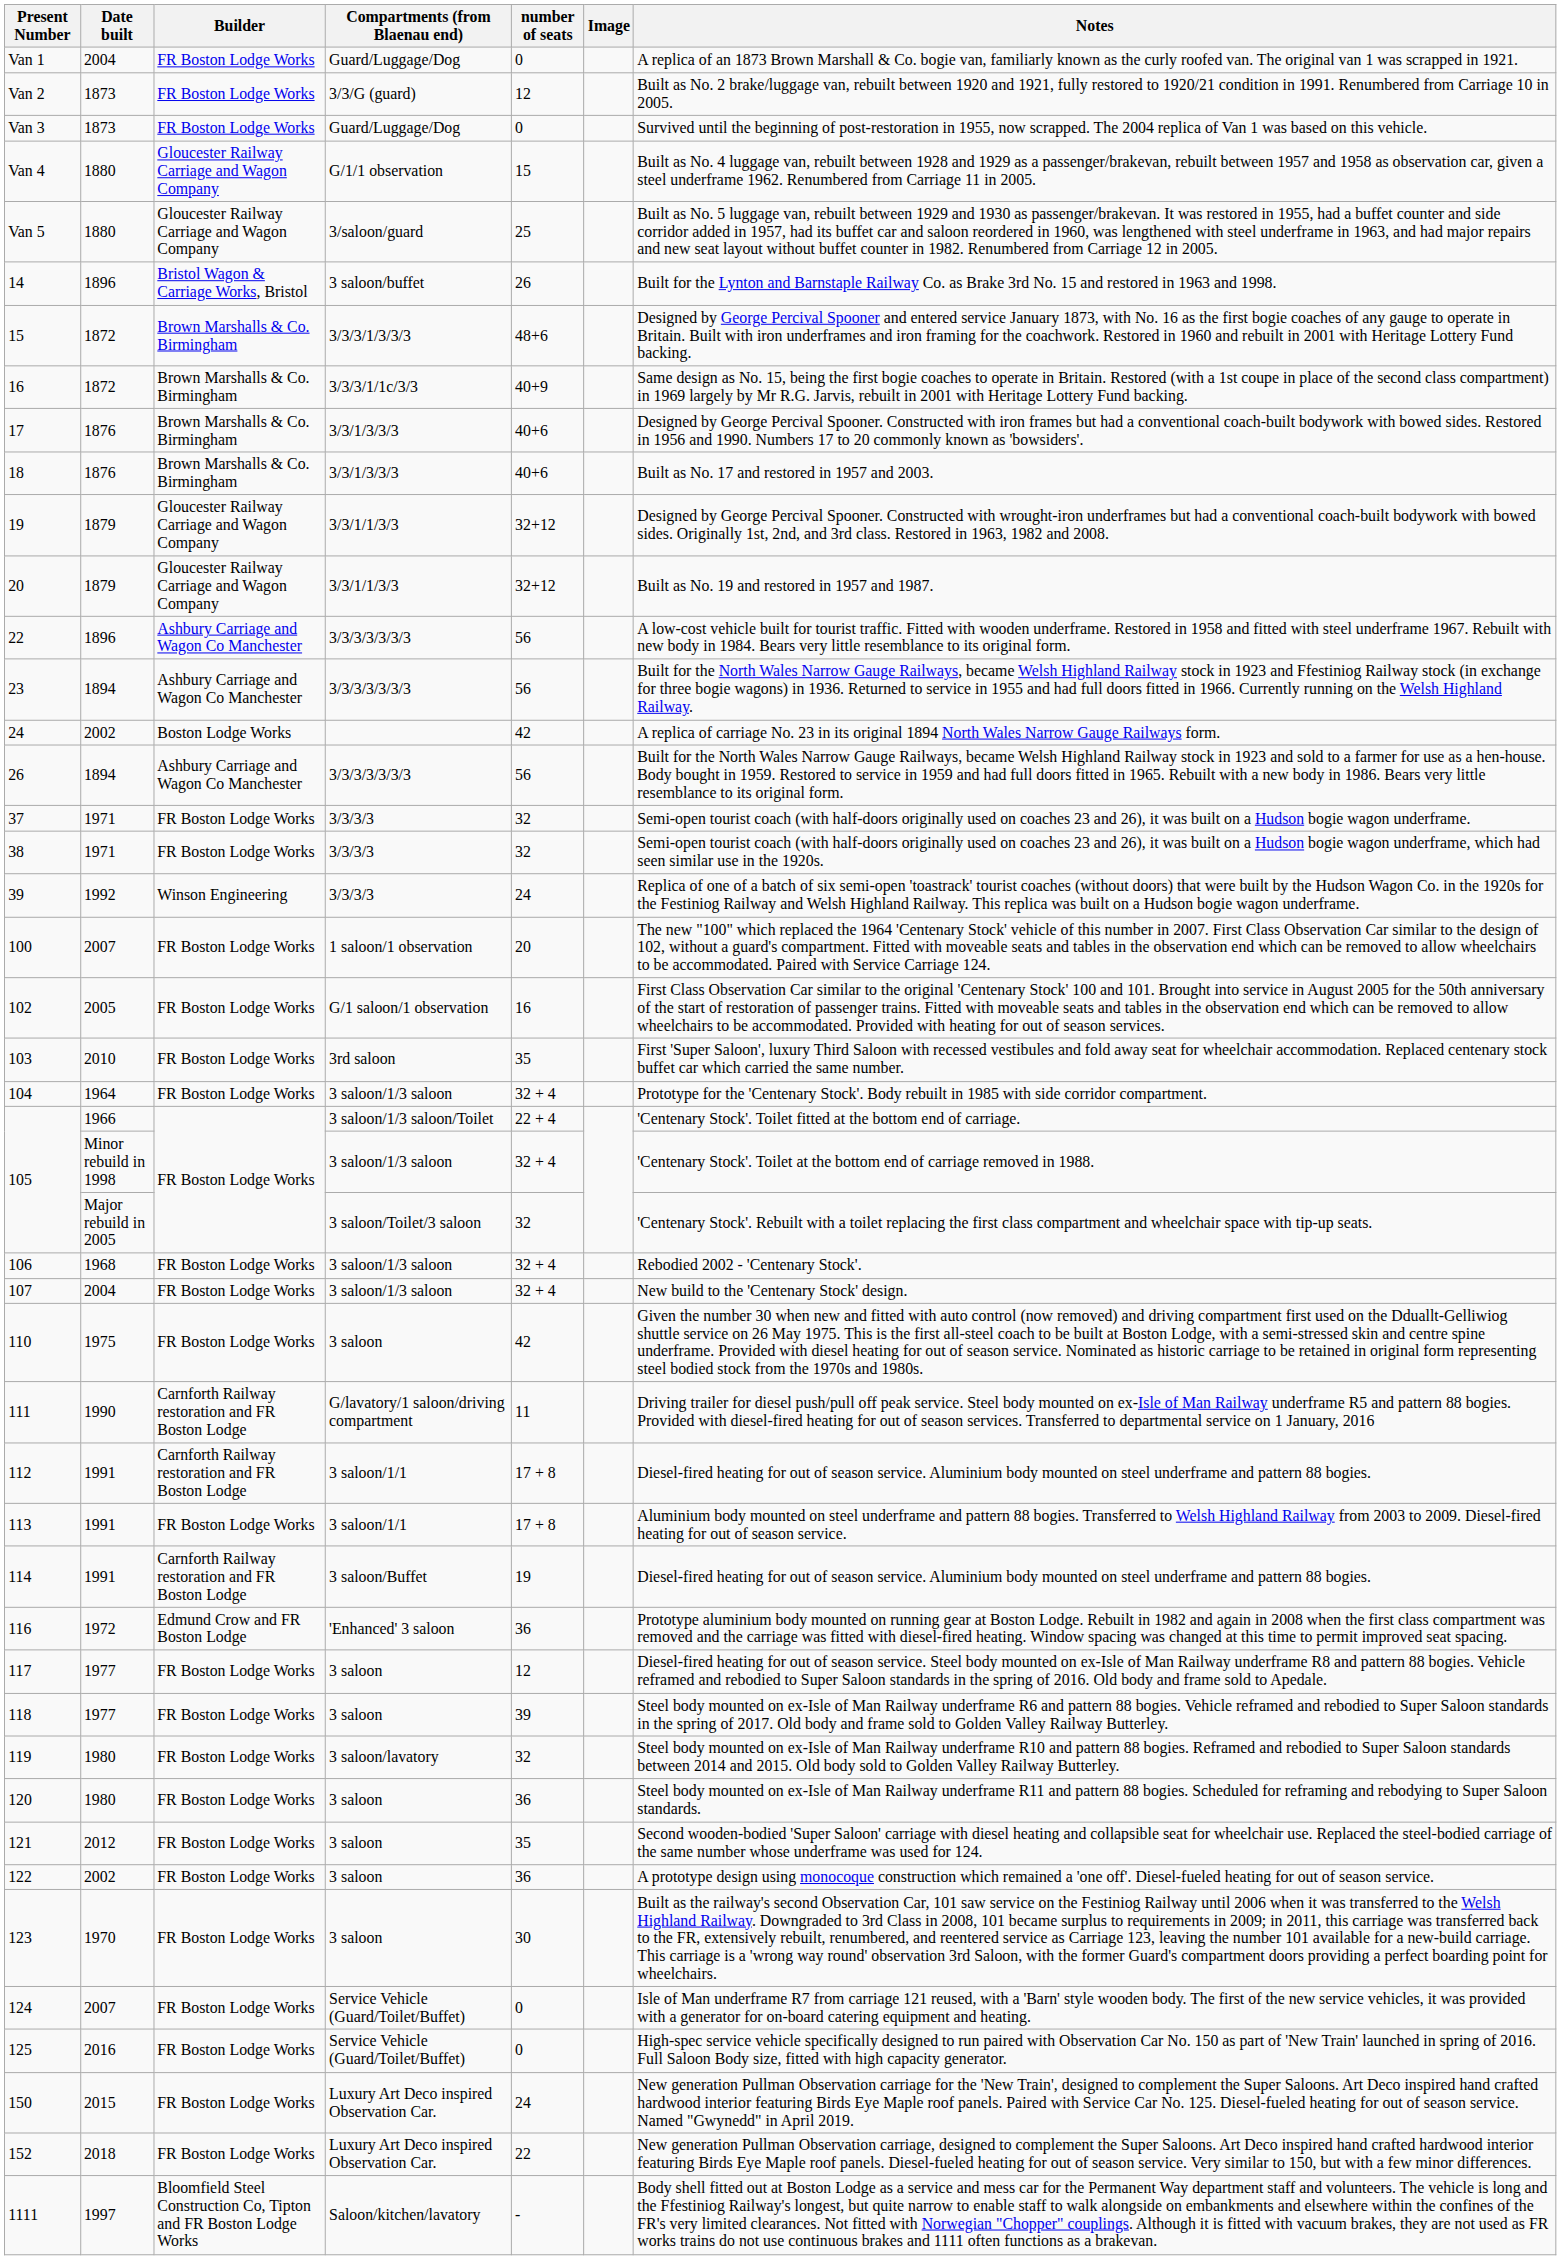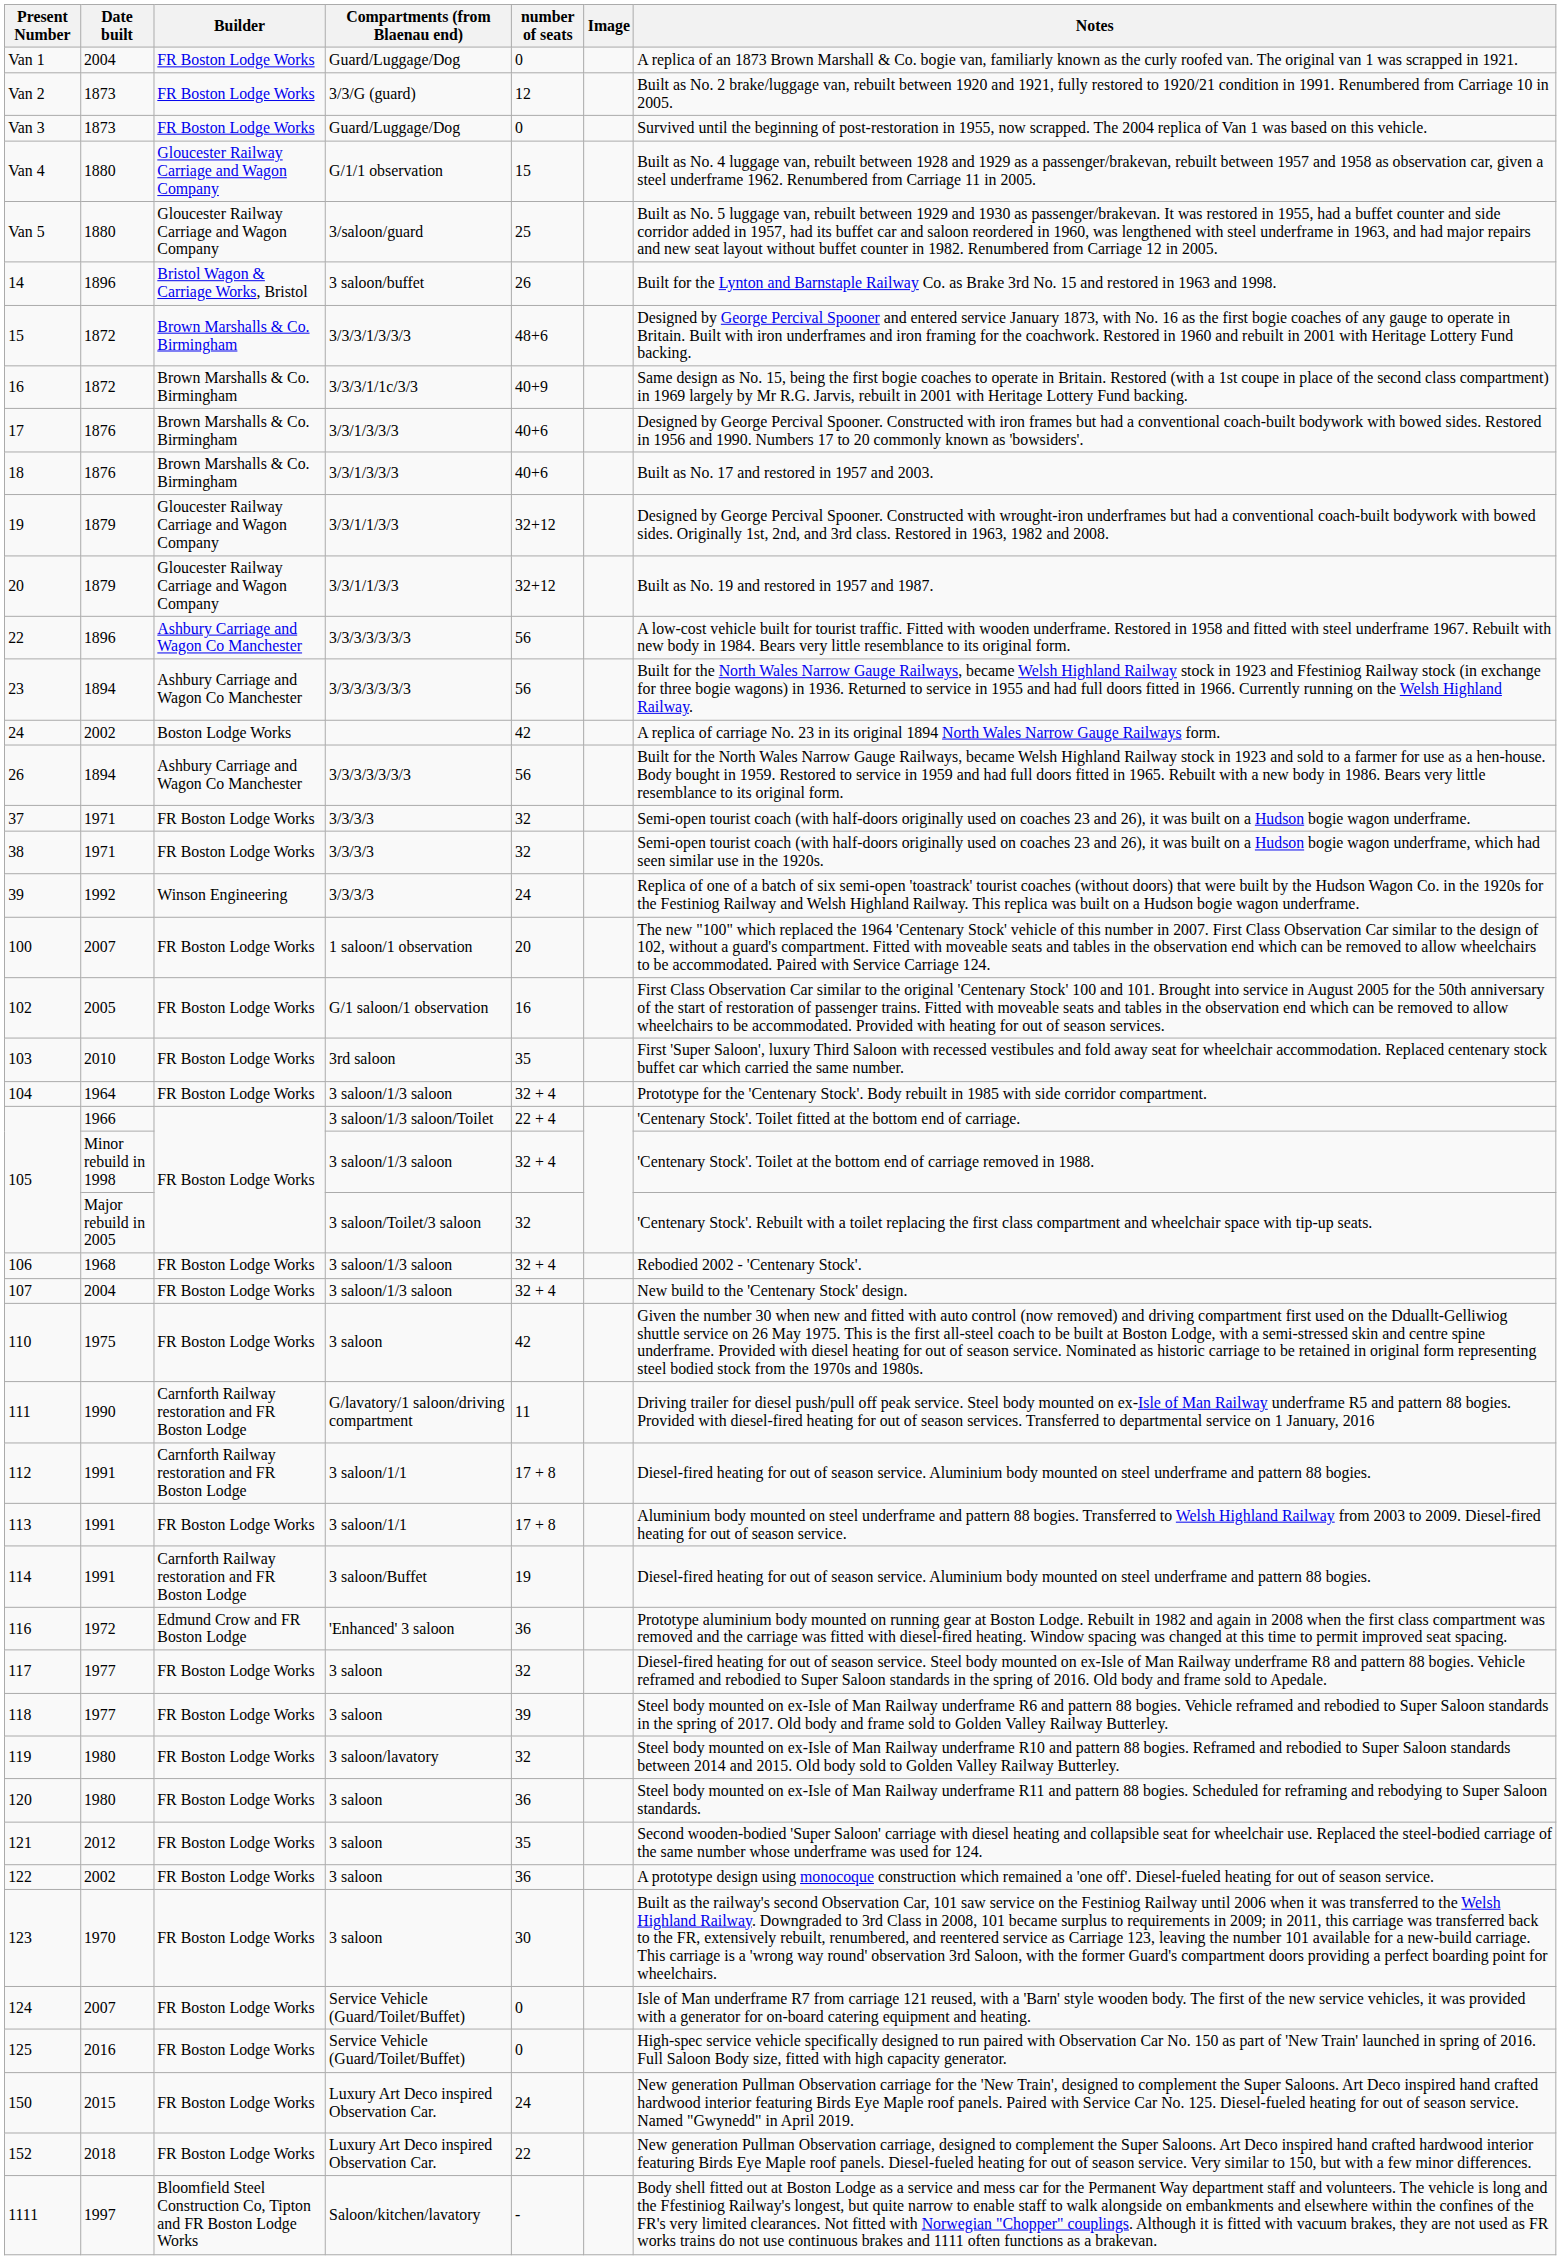117 | number of seats: 12 -> 32
